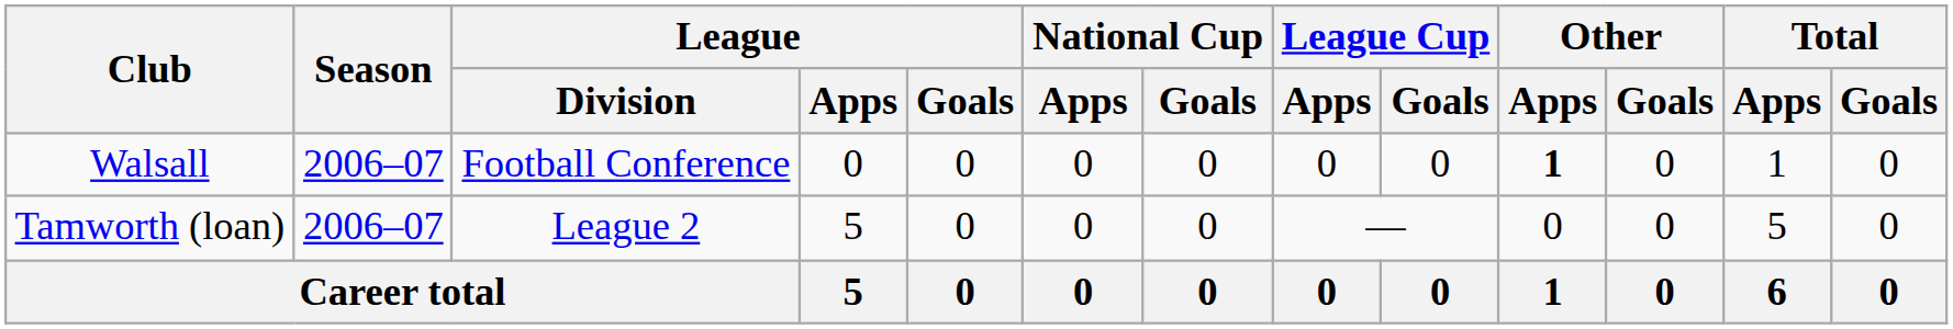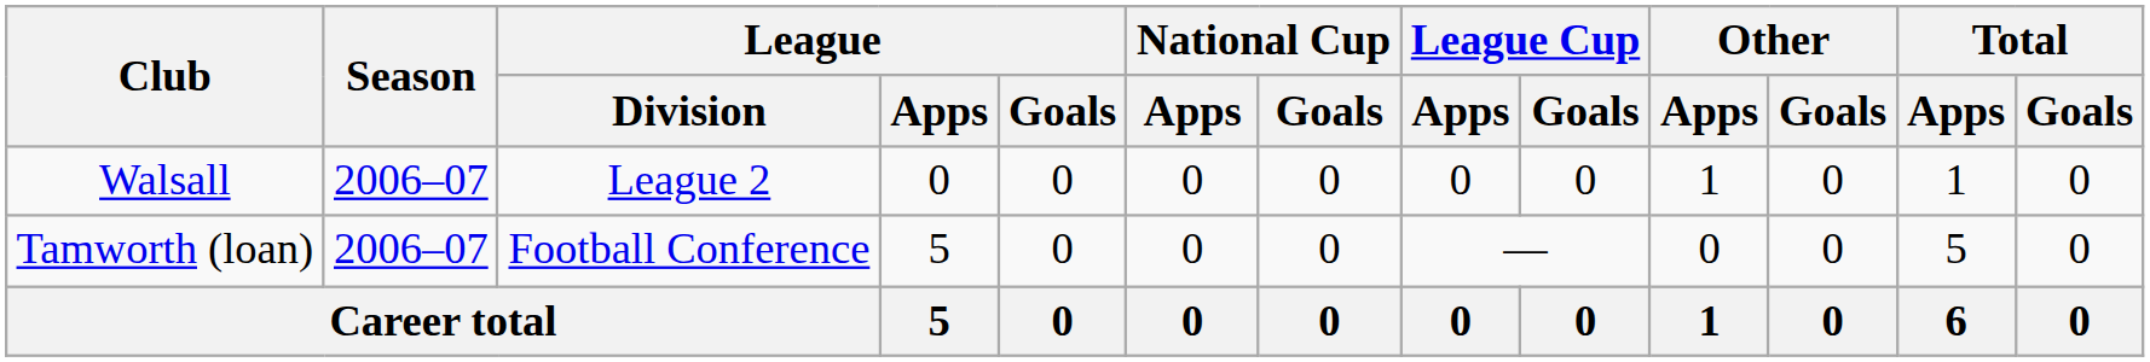Walsall | League / Division: Football Conference -> League 2
Walsall | Other / Apps: bold -> normal
Tamworth (loan) | League / Division: League 2 -> Football Conference
